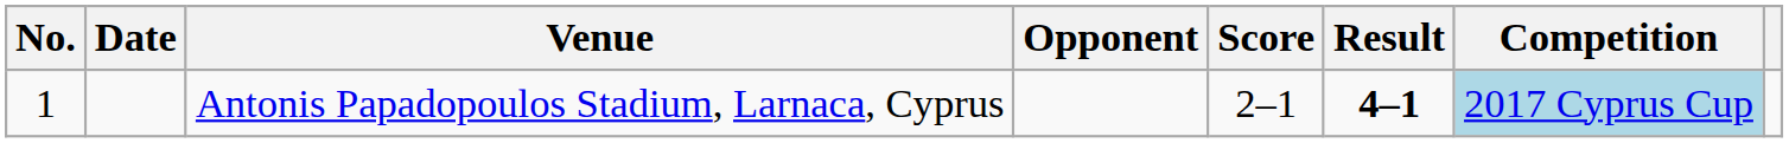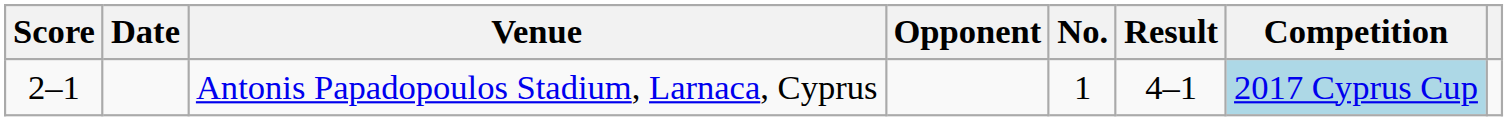columns swapped: No. <-> Score
Antonis Papadopoulos Stadium, Larnaca, Cyprus | Result: bold -> normal
